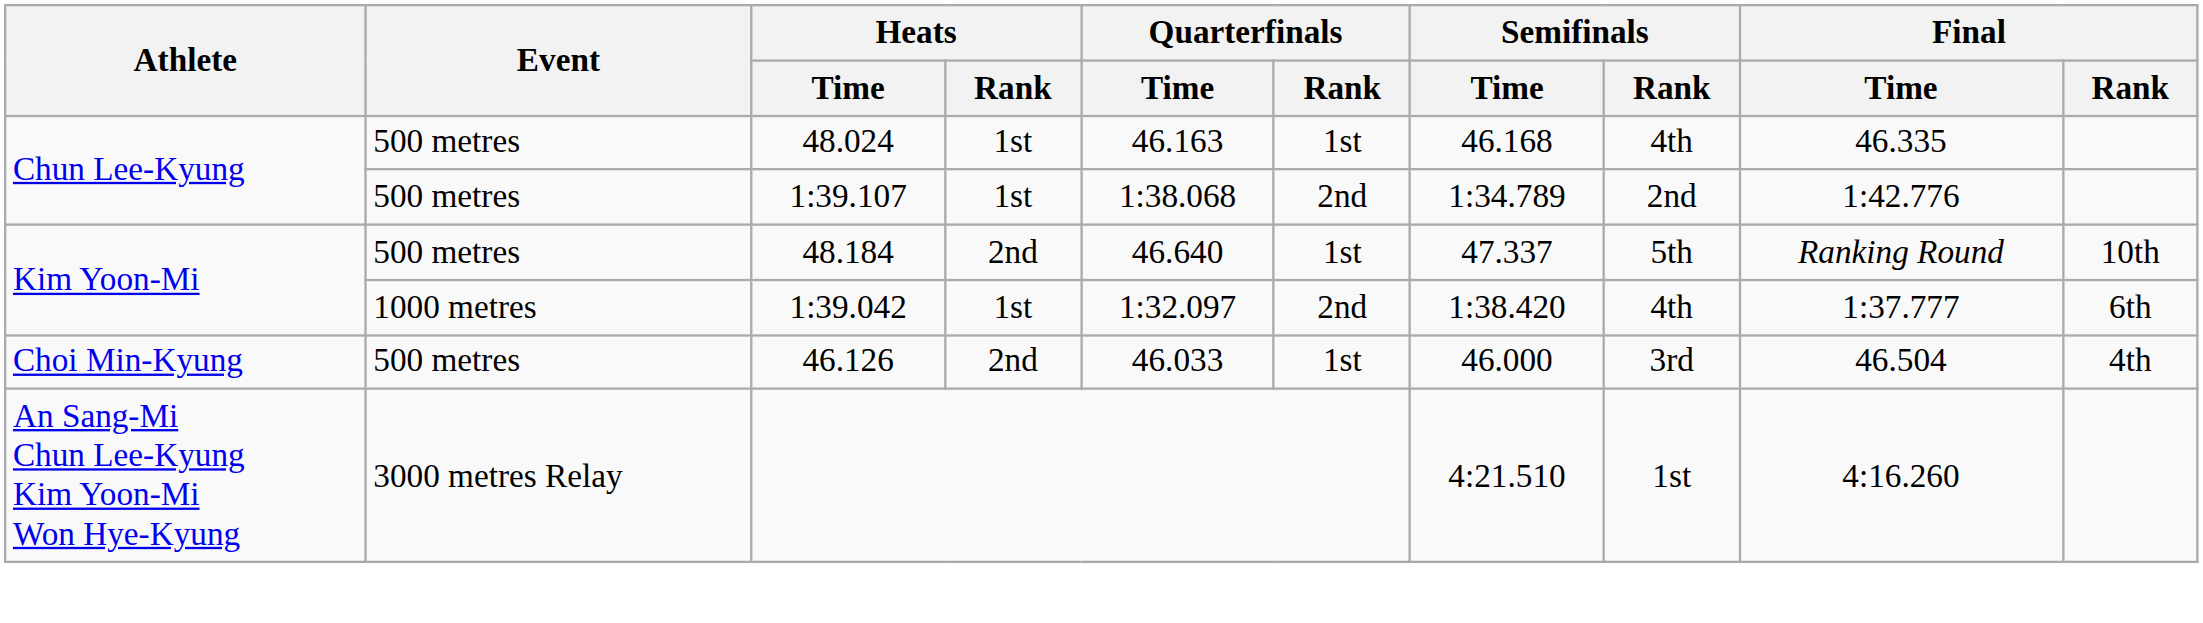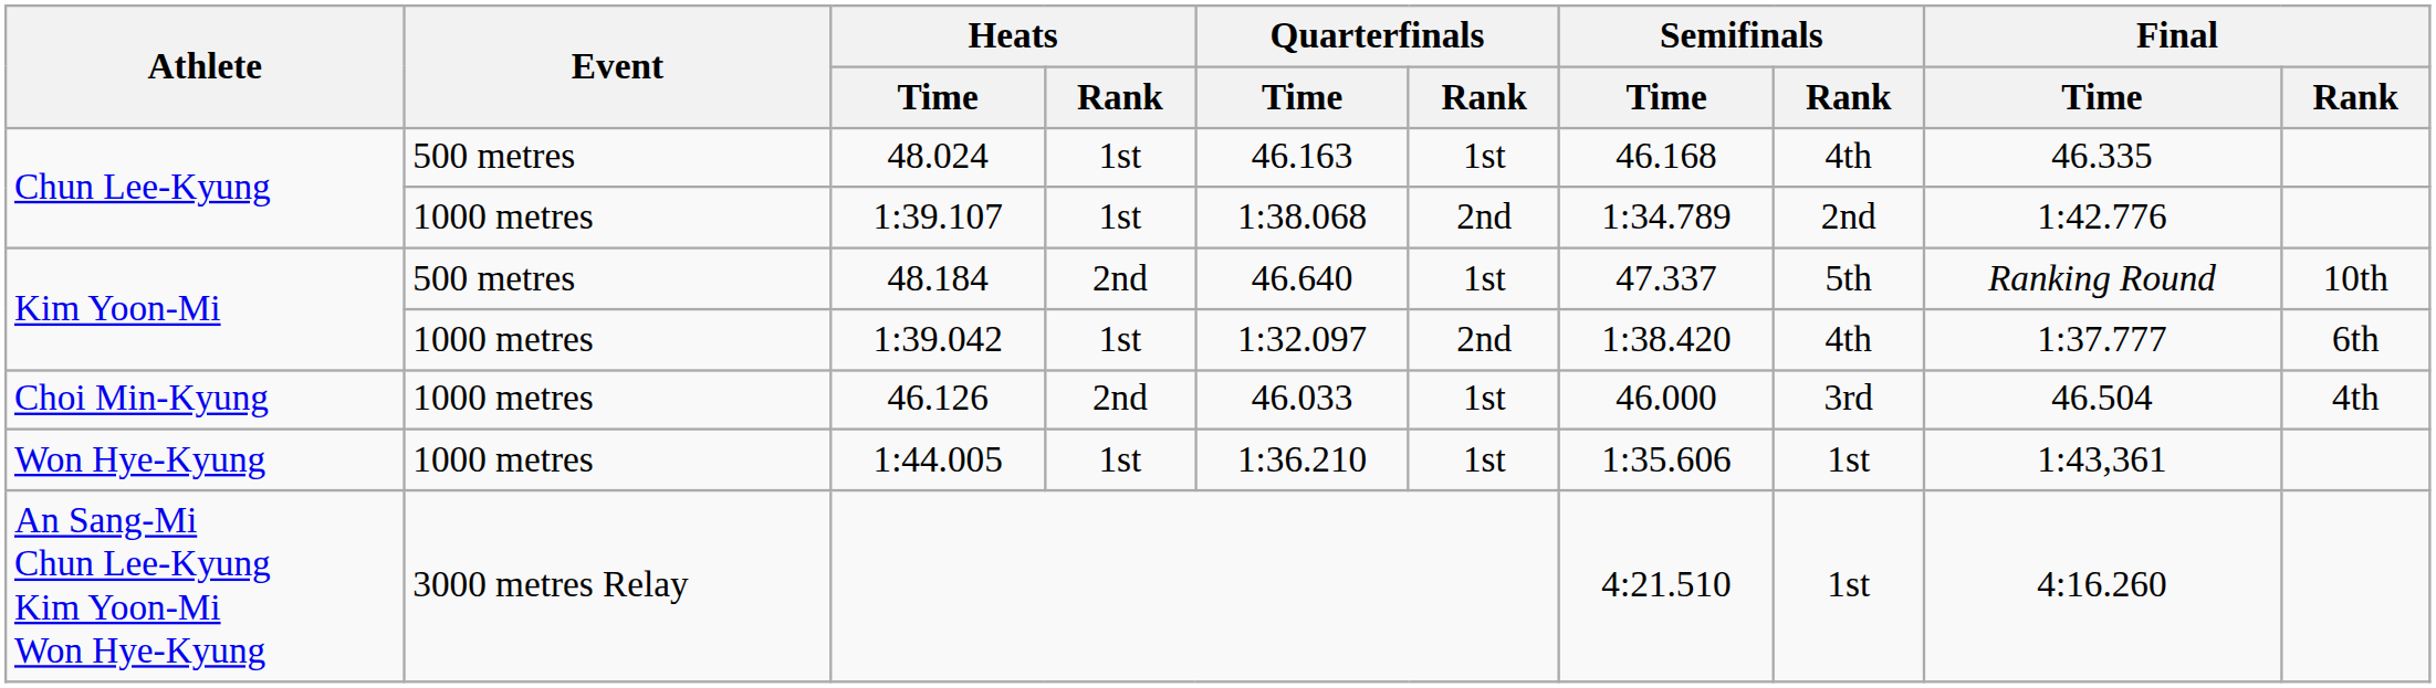1:39.107 | Event: 500 metres -> 1000 metres
46.126 | Event: 500 metres -> 1000 metres
+ row: Won Hye-Kyung | 1000 metres | 1:44.005 | 1st | 1:36.210 | 1st | 1:35.606 | 1st | 1:43,361
